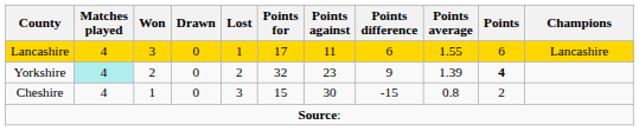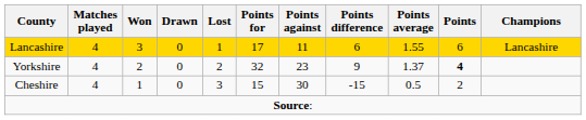Yorkshire | Matches played: paleturquoise background -> no background
Yorkshire | Points average: 1.39 -> 1.37
Cheshire | Points average: 0.8 -> 0.5
